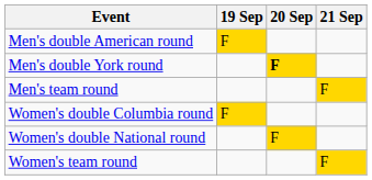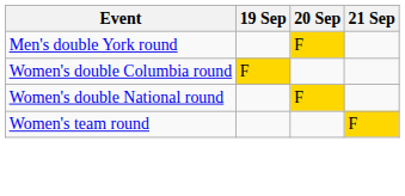- row: Men's double American round | F
Men's double York round | 20 Sep: bold -> normal
- row: Men's team round | F
